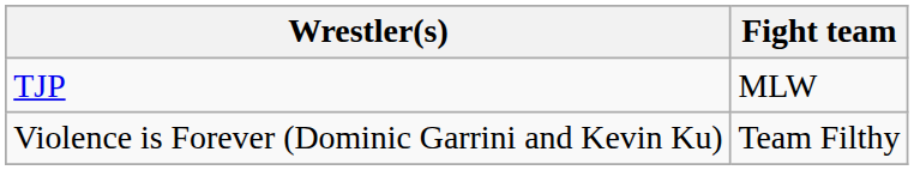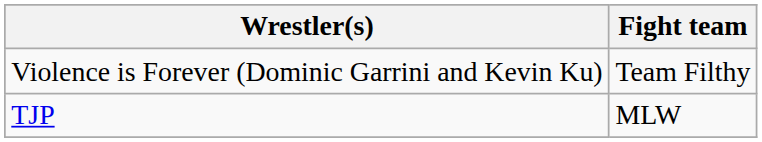rows swapped: TJP <-> Violence is Forever (Dominic Garrini and Kevin Ku)
